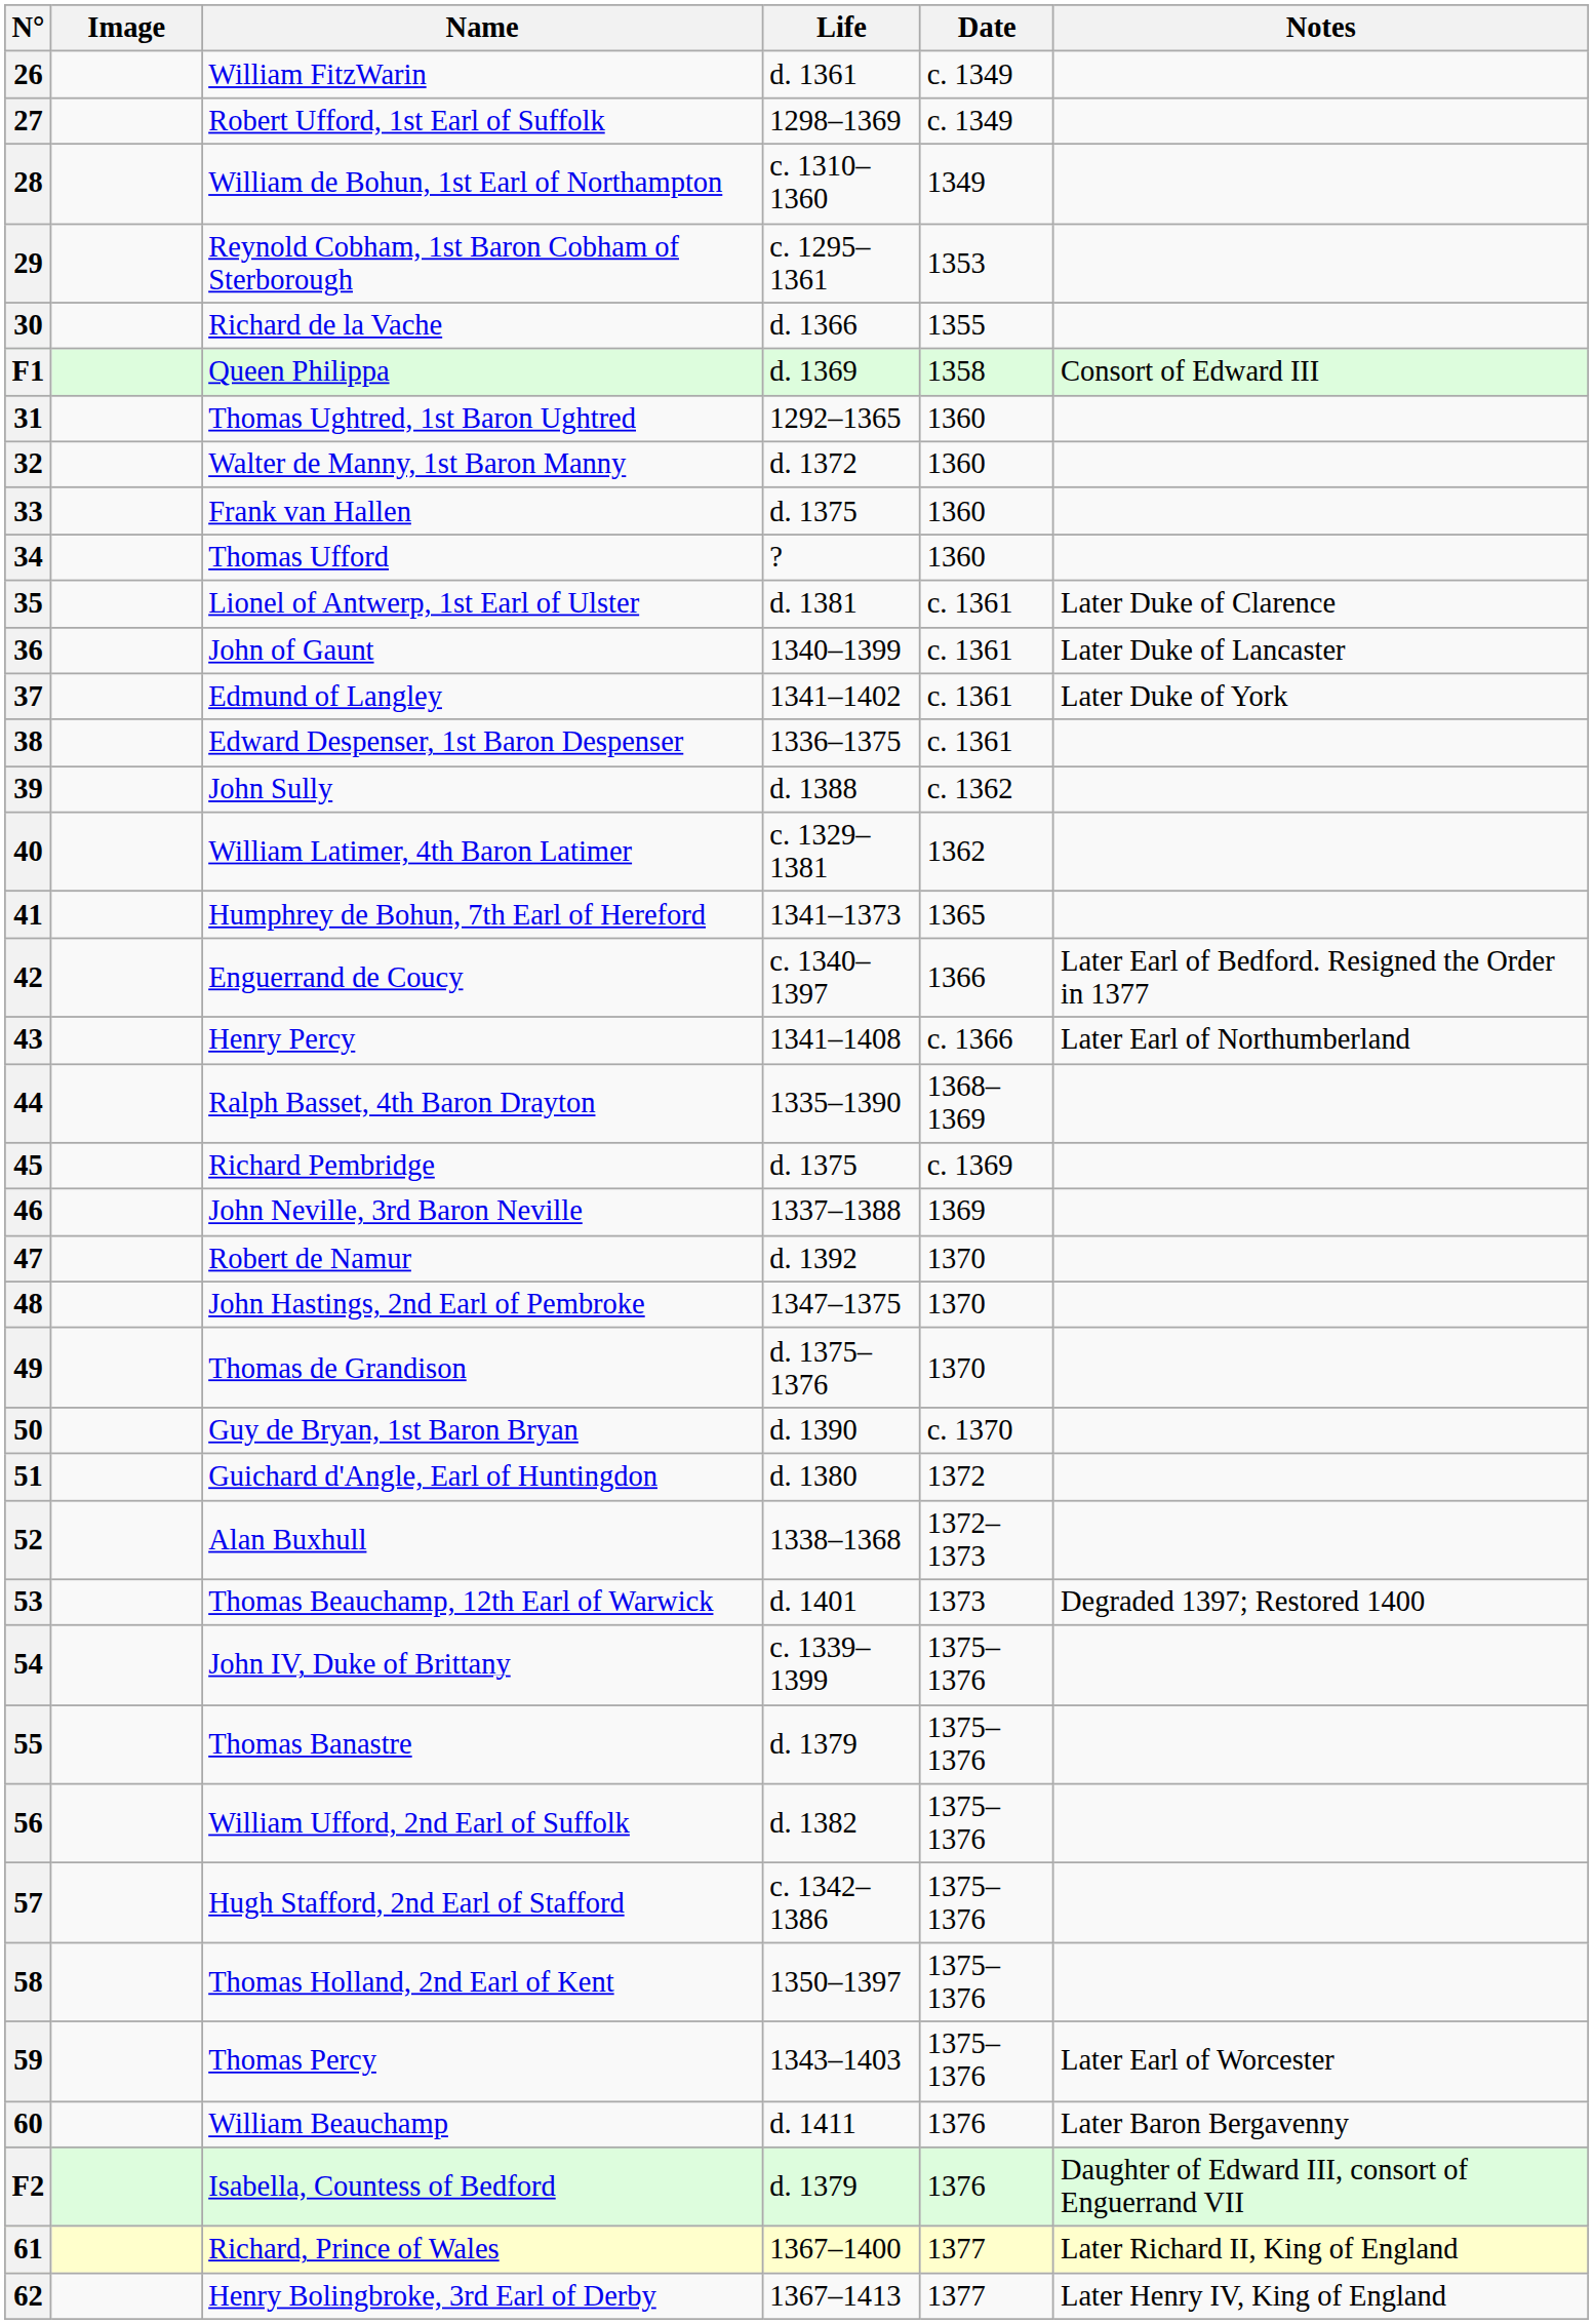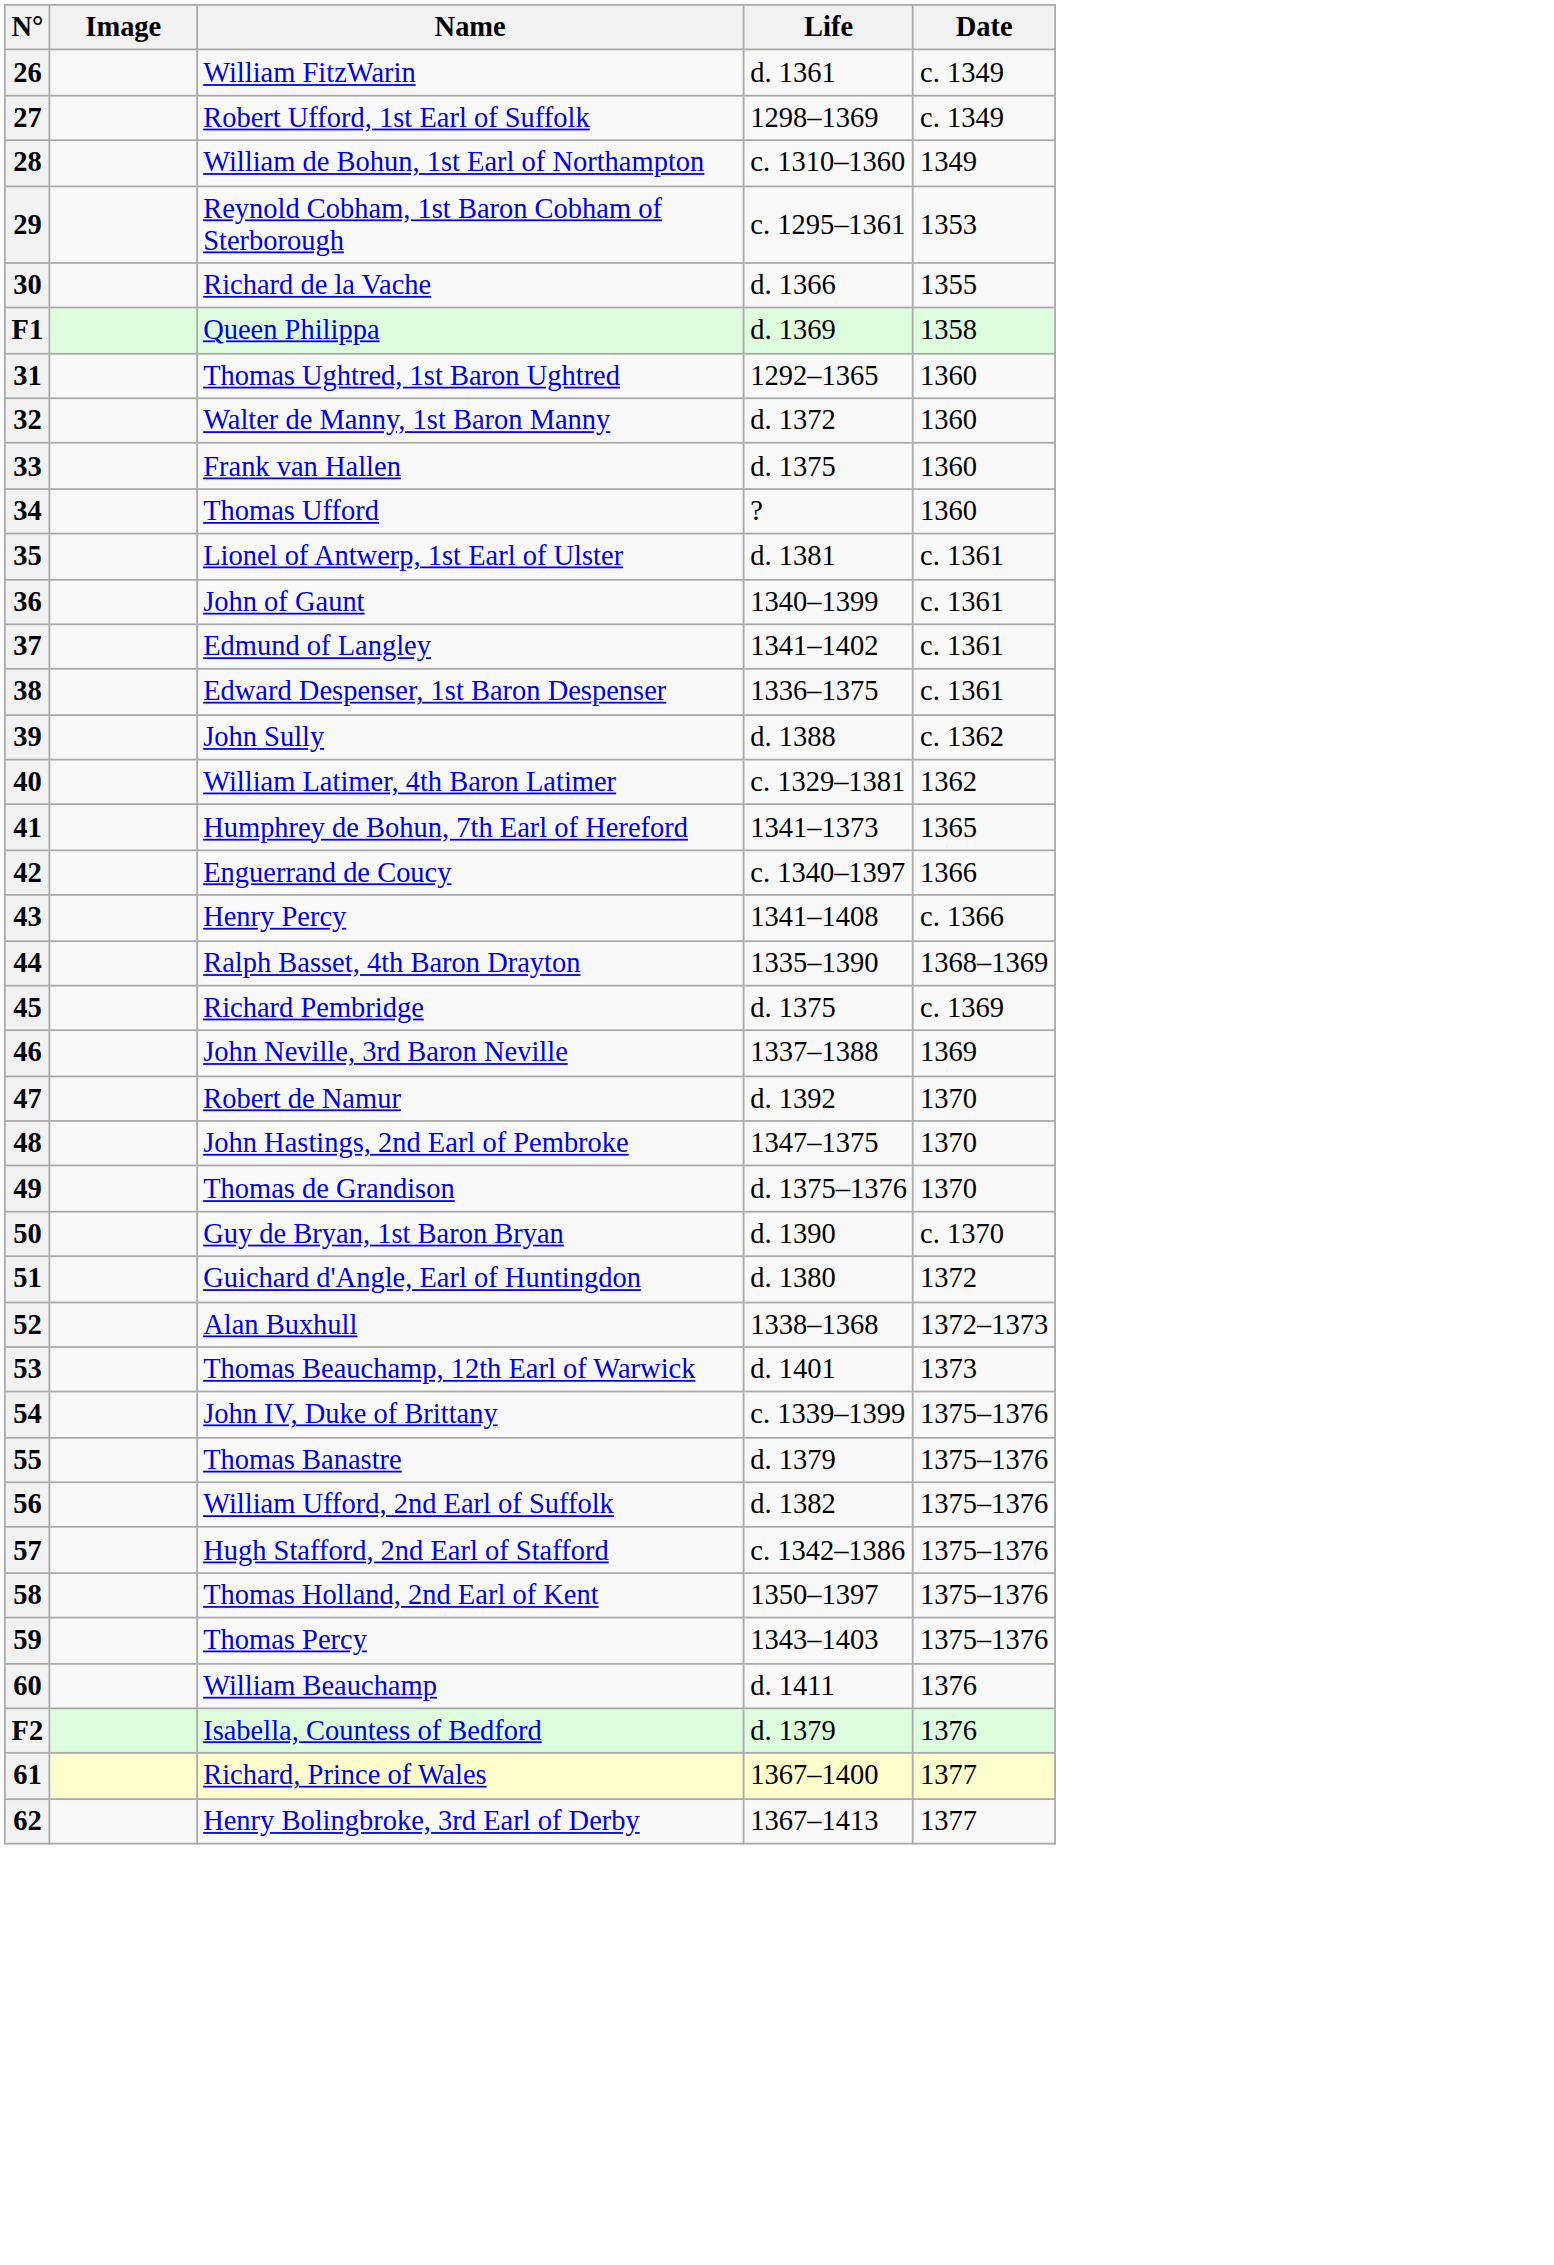- column: Notes | Consort of Edward III | Later Duke of Clarence | Later Duke of Lancaster | Later Duke of York | Later Earl of Bedford. Resigned the Order in 1377 | Later Earl of Northumberland | Degraded 1397; Restored 1400 | Later Earl of Worcester | Later Baron Bergavenny | Daughter of Edward III, consort of Enguerrand VII | Later Richard II, King of England | Later Henry IV, King of England
